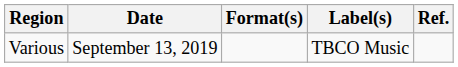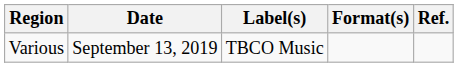columns swapped: Format(s) <-> Label(s)
